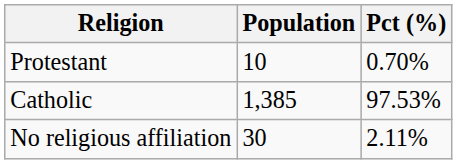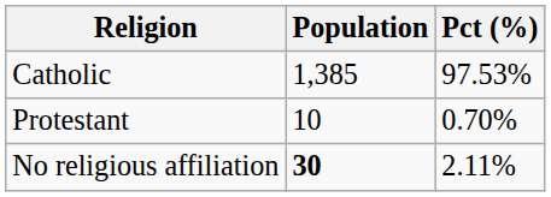rows swapped: Catholic <-> Protestant
No religious affiliation | Population: normal -> bold
